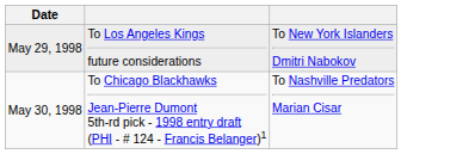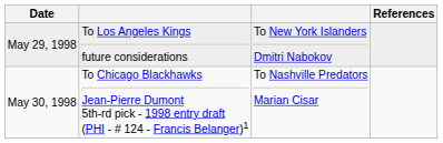+ column: References
